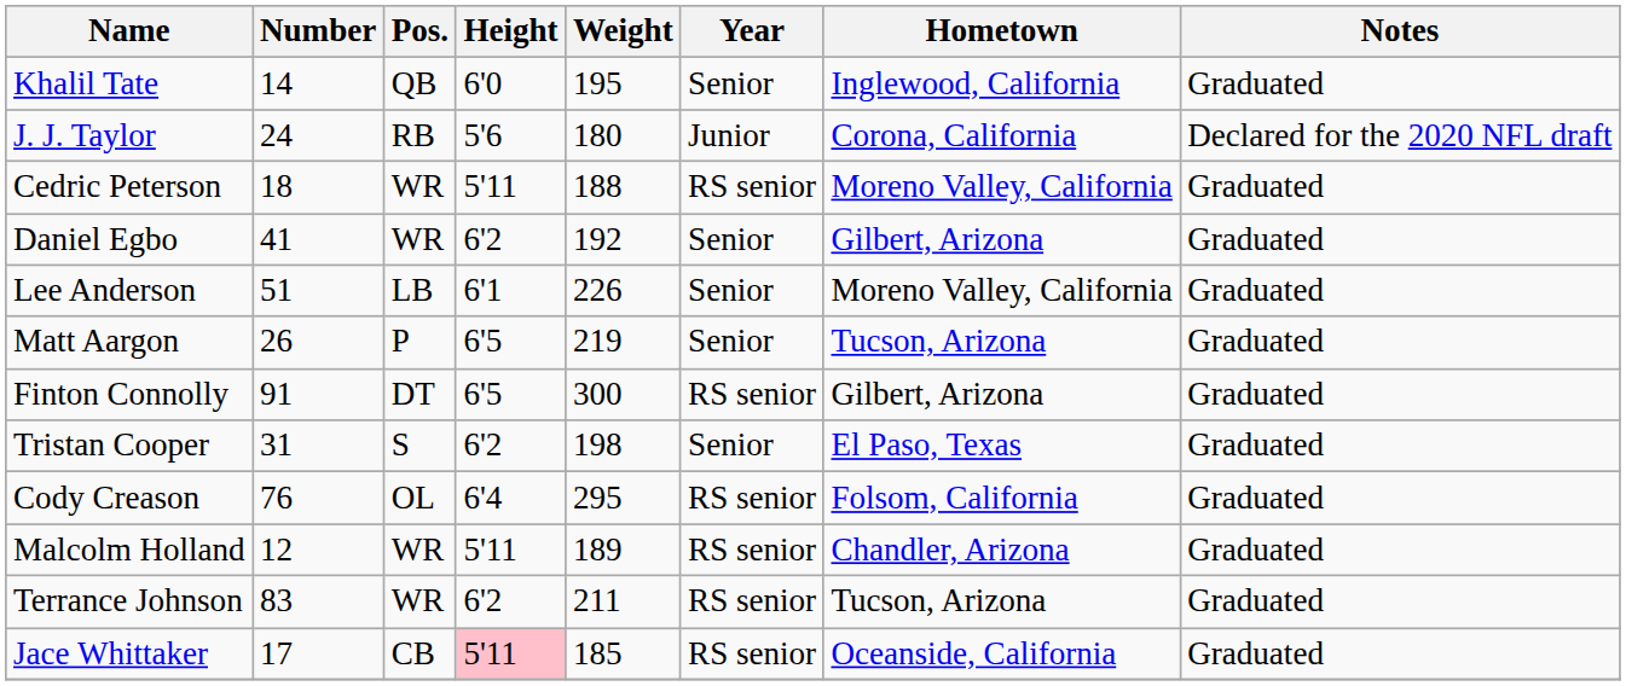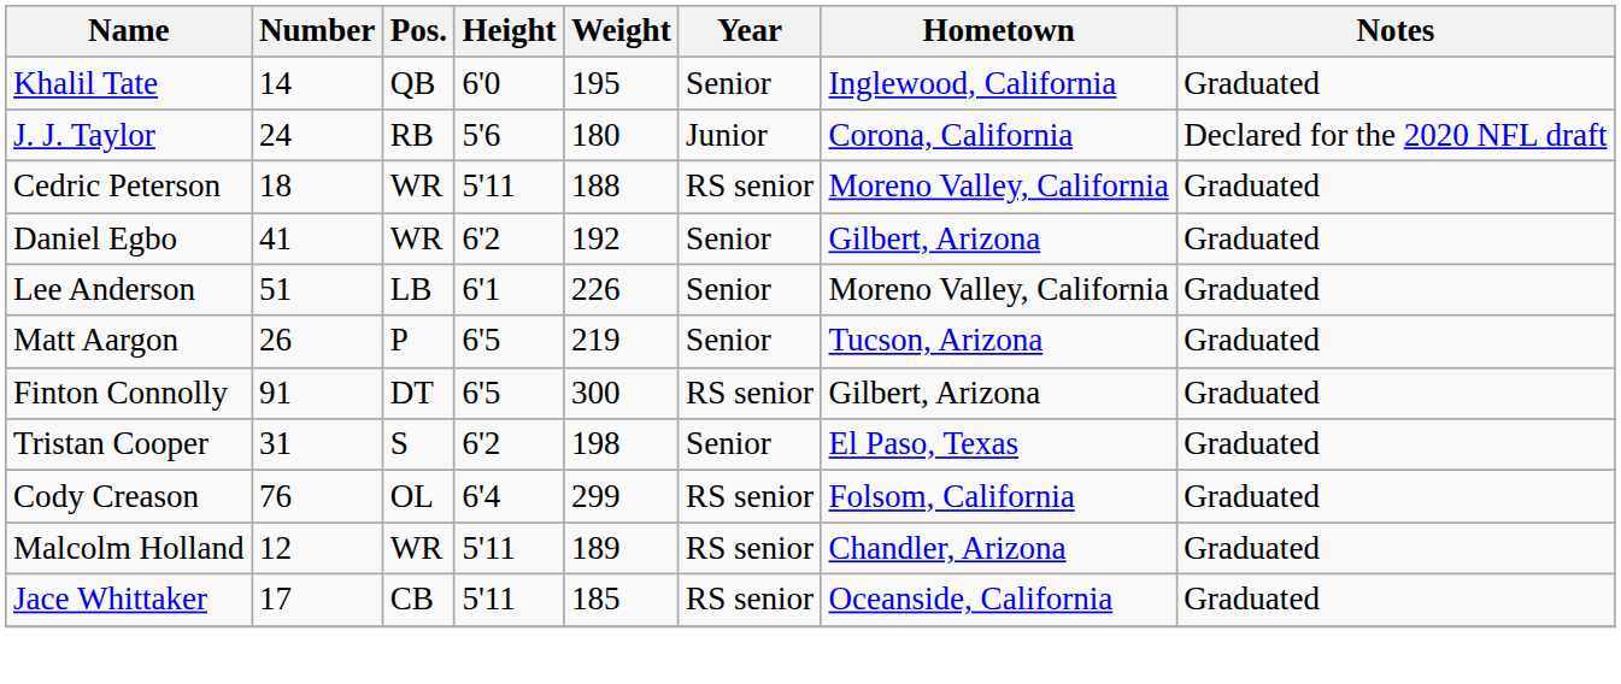Cody Creason | Weight: 295 -> 299
- row: Terrance Johnson | 83 | WR | 6'2 | 211 | RS senior | Tucson, Arizona | Graduated
Jace Whittaker | Height: pink background -> no background
